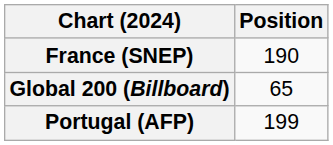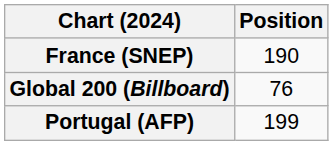Global 200 (Billboard) | Position: 65 -> 76
